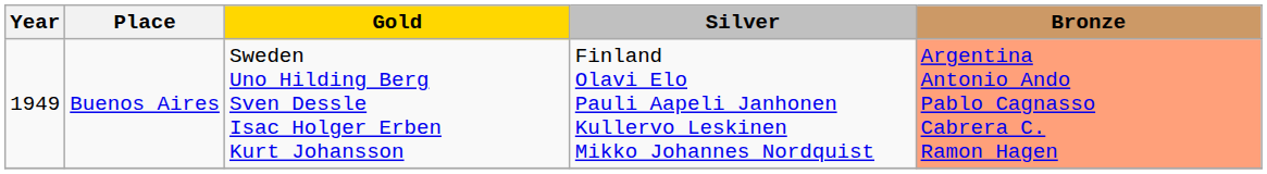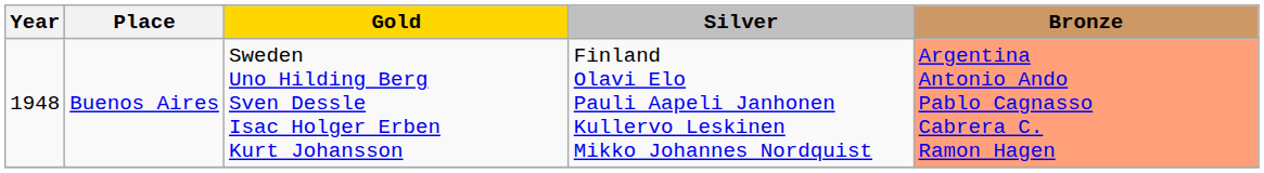Buenos Aires | Year: 1949 -> 1948
